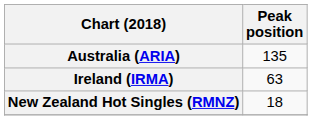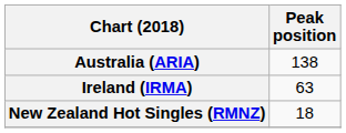Australia (ARIA) | Peak position: 135 -> 138
